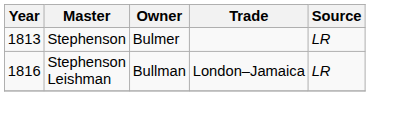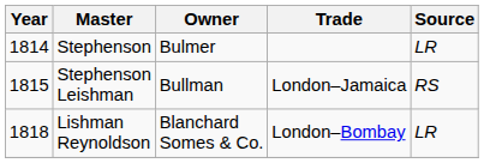Stephenson | Year: 1813 -> 1814
Stephenson Leishman | Year: 1816 -> 1815
Stephenson Leishman | Source: LR -> RS
+ row: 1818 | Lishman Reynoldson | Blanchard Somes & Co. | London–Bombay | LR
